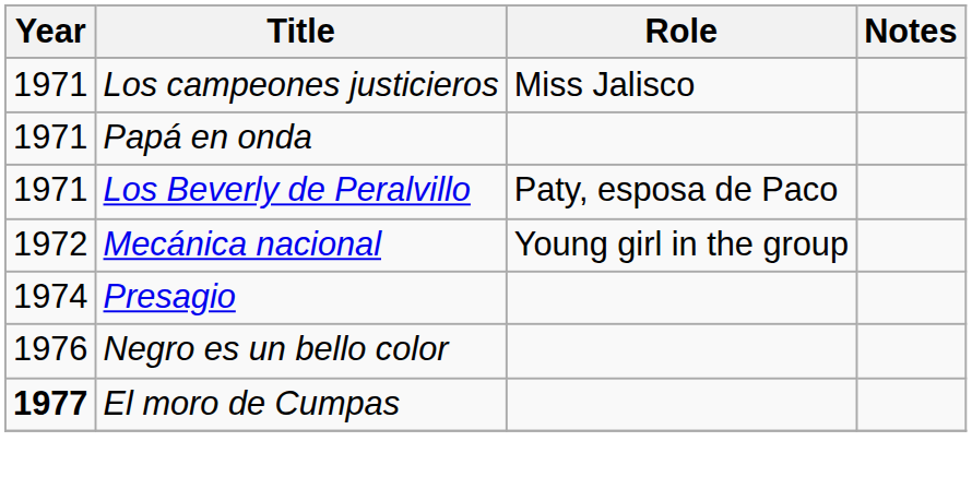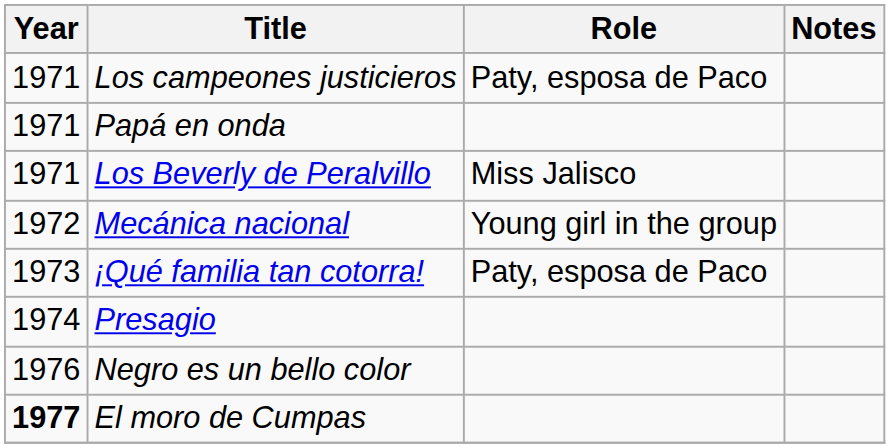Los campeones justicieros | Role: Miss Jalisco -> Paty, esposa de Paco
Los Beverly de Peralvillo | Role: Paty, esposa de Paco -> Miss Jalisco
+ row: 1973 | ¡Qué familia tan cotorra! | Paty, esposa de Paco
